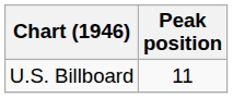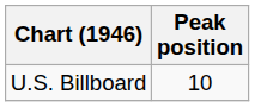U.S. Billboard | Peak position: 11 -> 10
